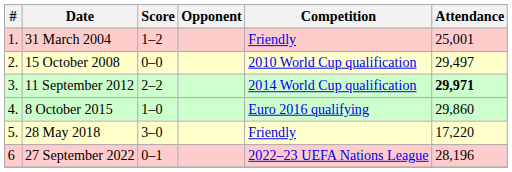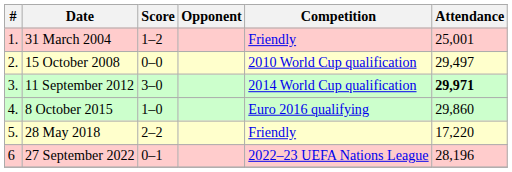11 September 2012 | Score: 2–2 -> 3–0
28 May 2018 | Score: 3–0 -> 2–2
